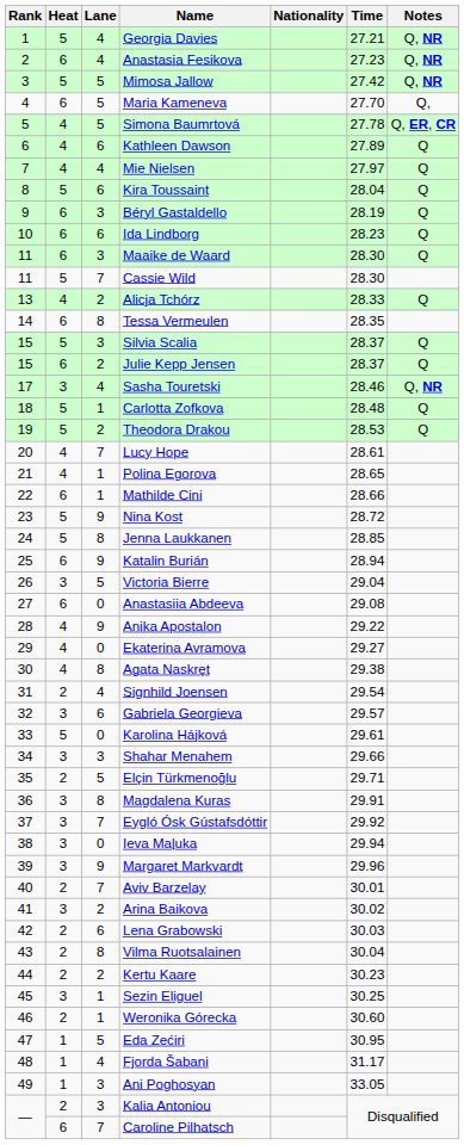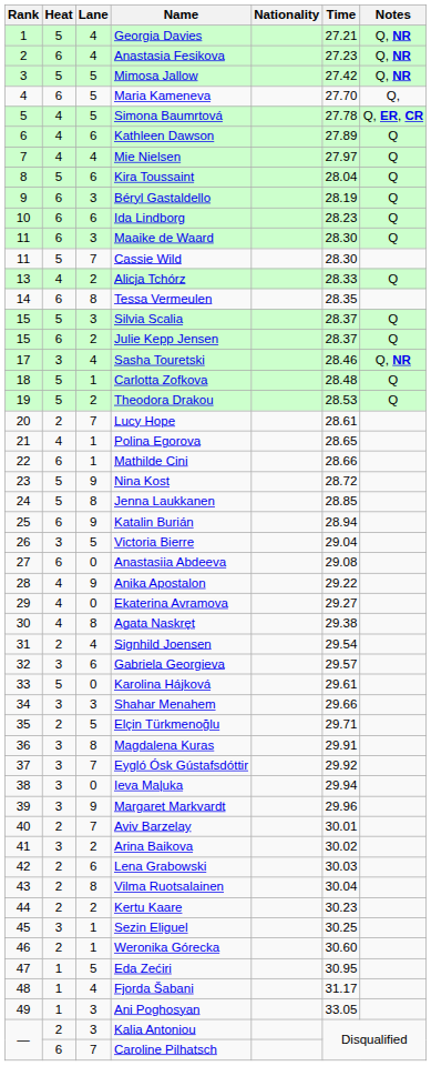Lucy Hope | Heat: 4 -> 2
